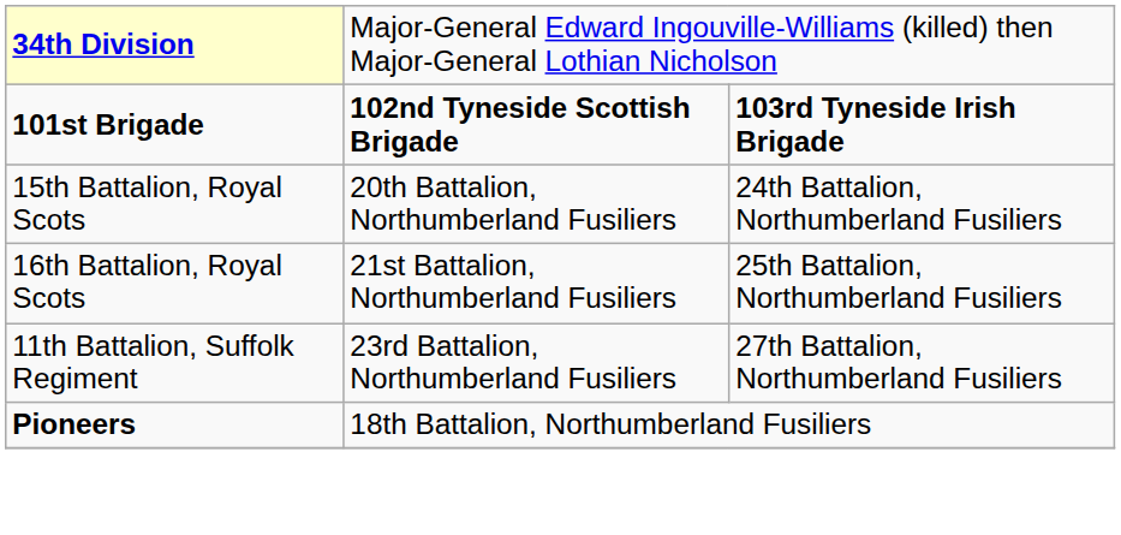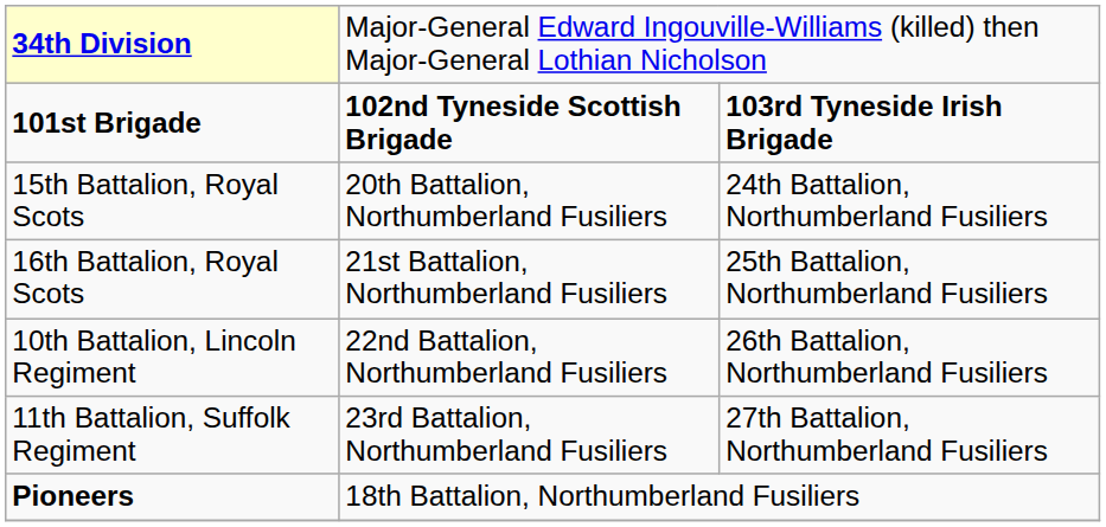+ row: 10th Battalion, Lincoln Regiment | 22nd Battalion, Northumberland Fusiliers | 26th Battalion, Northumberland Fusiliers
